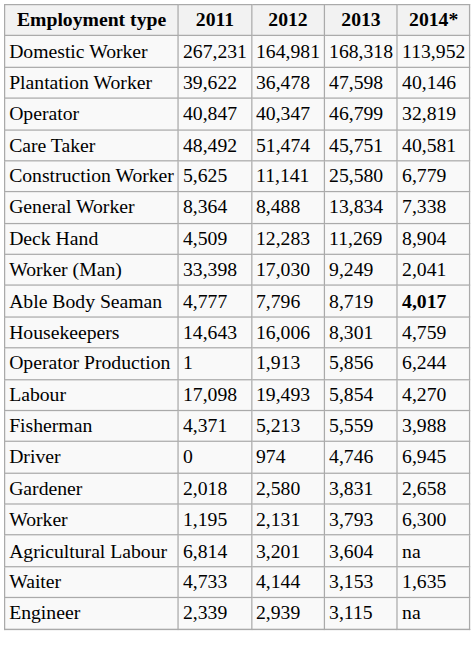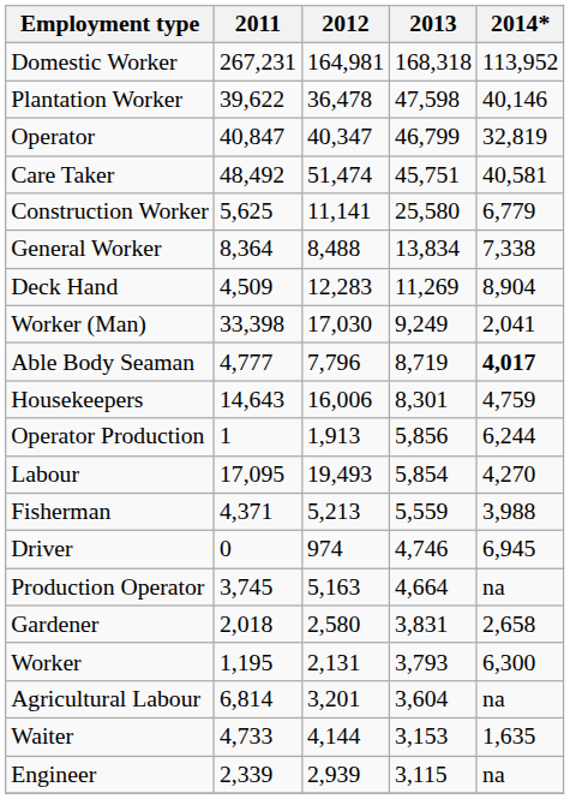Labour | 2011: 17,098 -> 17,095
+ row: Production Operator | 3,745 | 5,163 | 4,664 | na
